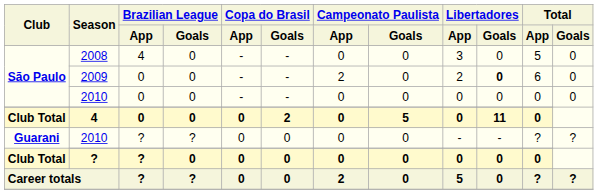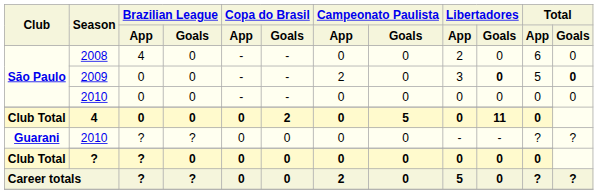2008 | Libertadores / App: 3 -> 2
2008 | Total / App: 5 -> 6
2009 | Libertadores / App: 2 -> 3
2009 | Total / App: 6 -> 5
2009 | Total / Goals: normal -> bold
